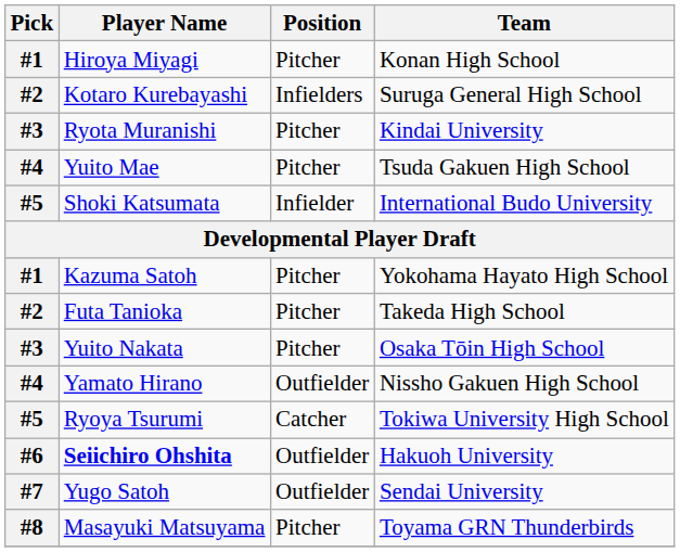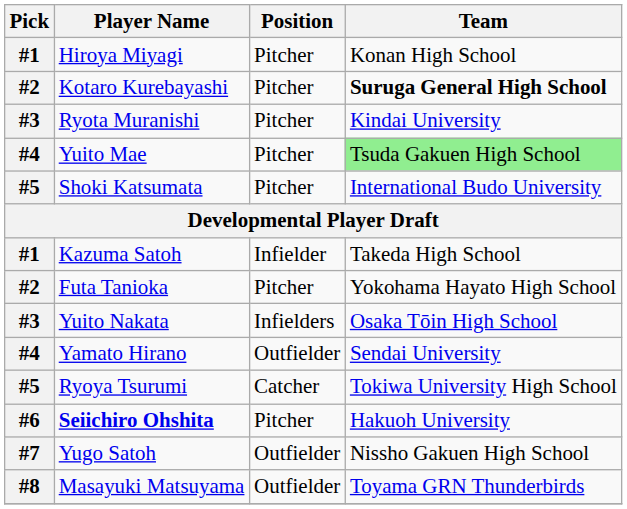Kotaro Kurebayashi | Position: Infielders -> Pitcher
Kotaro Kurebayashi | Team: normal -> bold
Yuito Mae | Team: no background -> lightgreen background
Shoki Katsumata | Position: Infielder -> Pitcher
Kazuma Satoh | Position: Pitcher -> Infielder
Kazuma Satoh | Team: Yokohama Hayato High School -> Takeda High School
Futa Tanioka | Team: Takeda High School -> Yokohama Hayato High School
Yuito Nakata | Position: Pitcher -> Infielders
Yamato Hirano | Team: Nissho Gakuen High School -> Sendai University
Seiichiro Ohshita | Position: Outfielder -> Pitcher
Yugo Satoh | Team: Sendai University -> Nissho Gakuen High School
Masayuki Matsuyama | Position: Pitcher -> Outfielder
